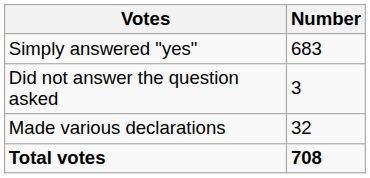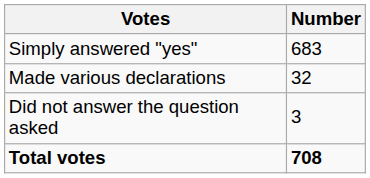rows swapped: Made various declarations <-> Did not answer the question asked
